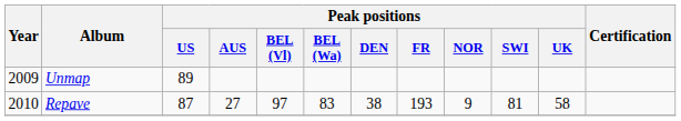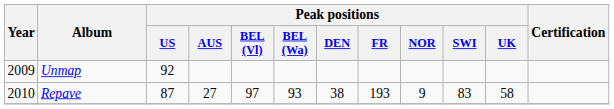Unmap | Peak positions / US: 89 -> 92
Repave | Peak positions / BEL (Wa): 83 -> 93
Repave | Peak positions / SWI: 81 -> 83
